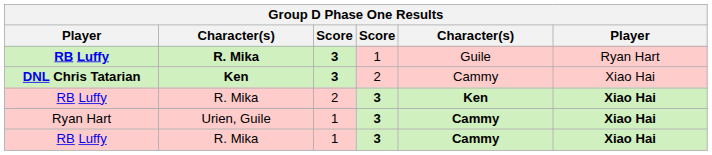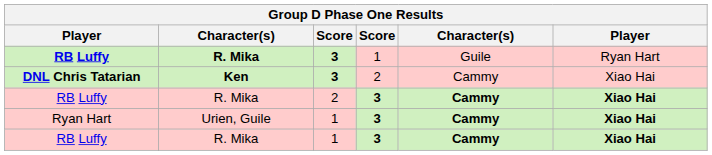RB Luffy / 2 | column 5: Ken -> Cammy
